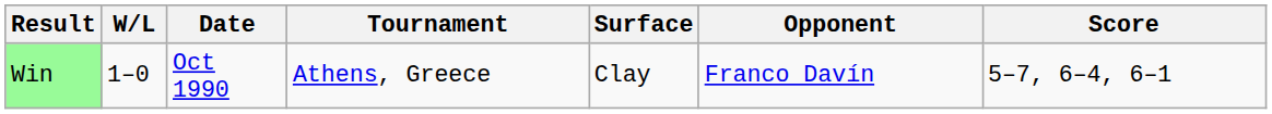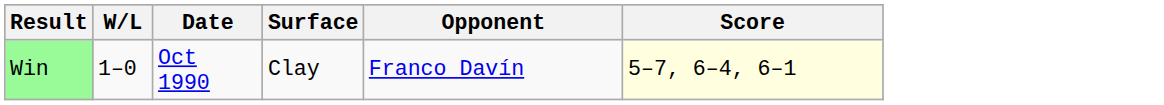- column: Tournament | Athens, Greece
Win | Score: no background -> lightyellow background
